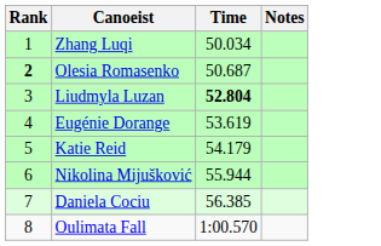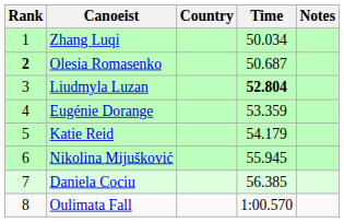+ column: Country
Eugénie Dorange | Time: 53.619 -> 53.359
Nikolina Mijušković | Time: 55.944 -> 55.945
